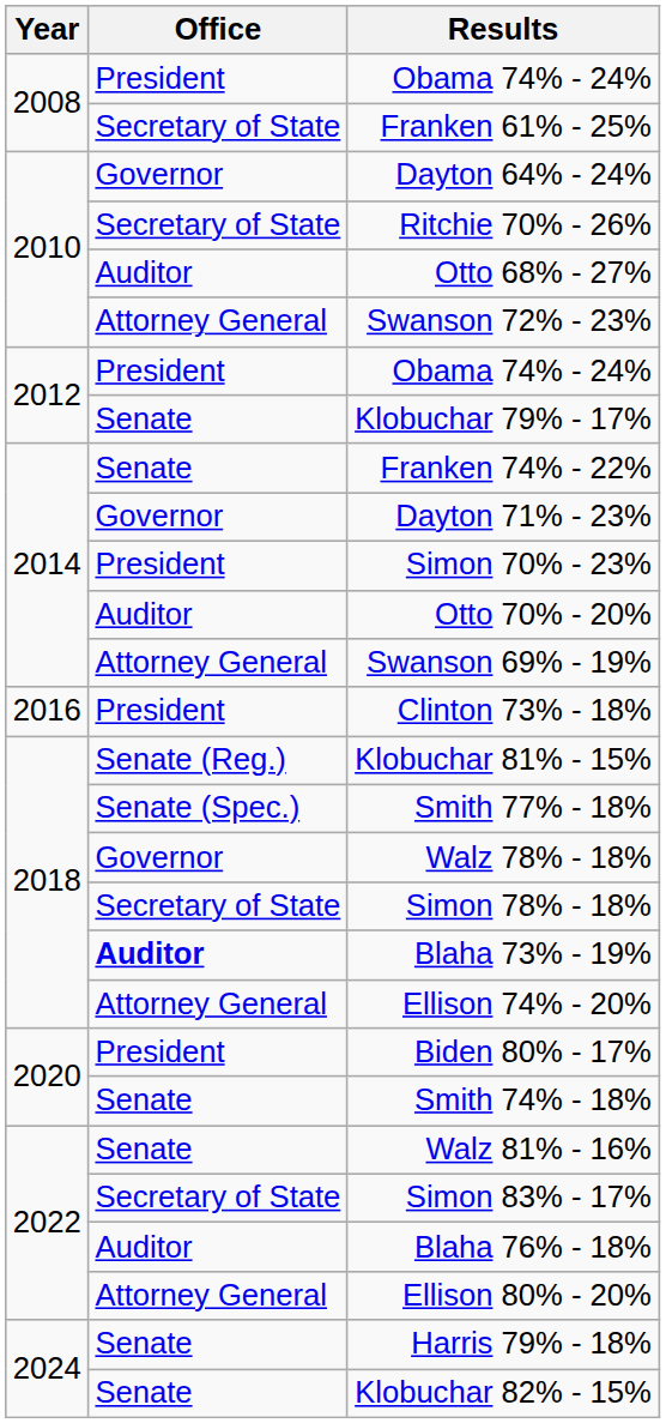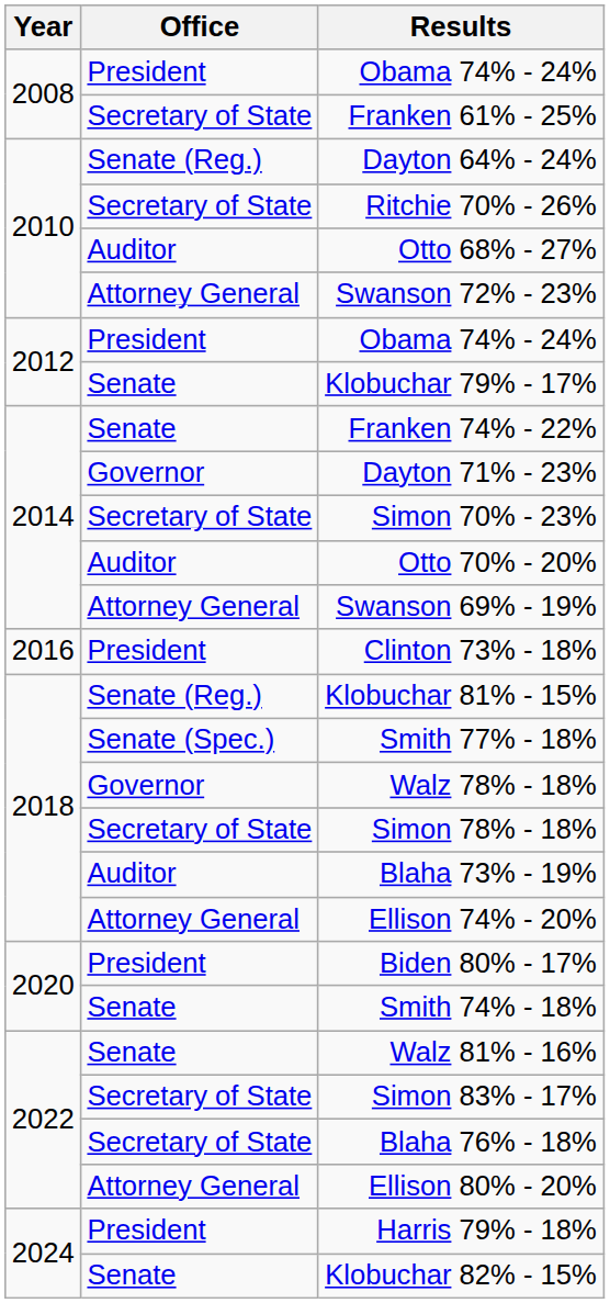Dayton 64% - 24% | Office: Governor -> Senate (Reg.)
Simon 70% - 23% | Office: President -> Secretary of State
Blaha 73% - 19% | Office: bold -> normal
Blaha 76% - 18% | Office: Auditor -> Secretary of State
Harris 79% - 18% | Office: Senate -> President
